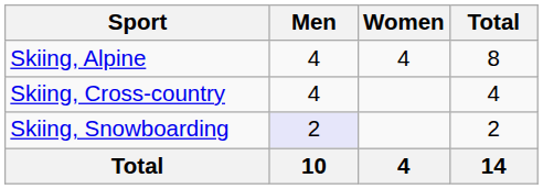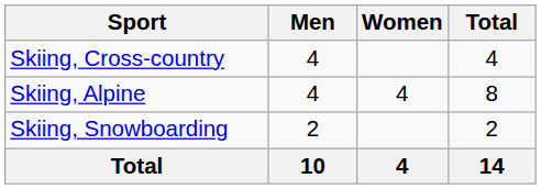rows swapped: Skiing, Alpine <-> Skiing, Cross-country
Skiing, Snowboarding | Men: lavender background -> no background
